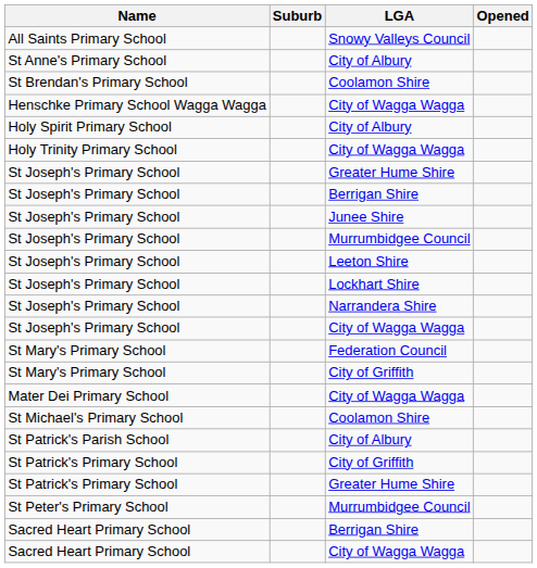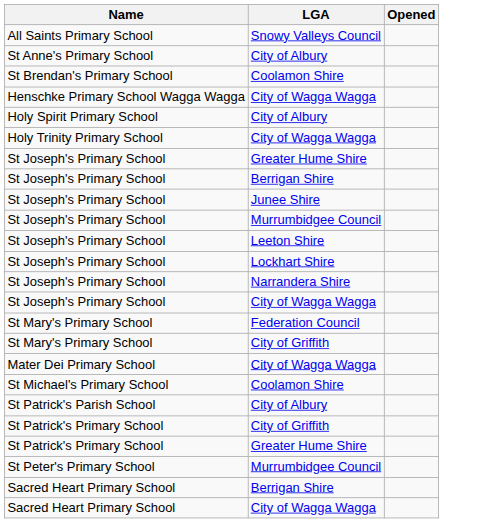- column: Suburb
